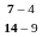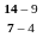rows swapped: 7 – 4 <-> 14 – 9
